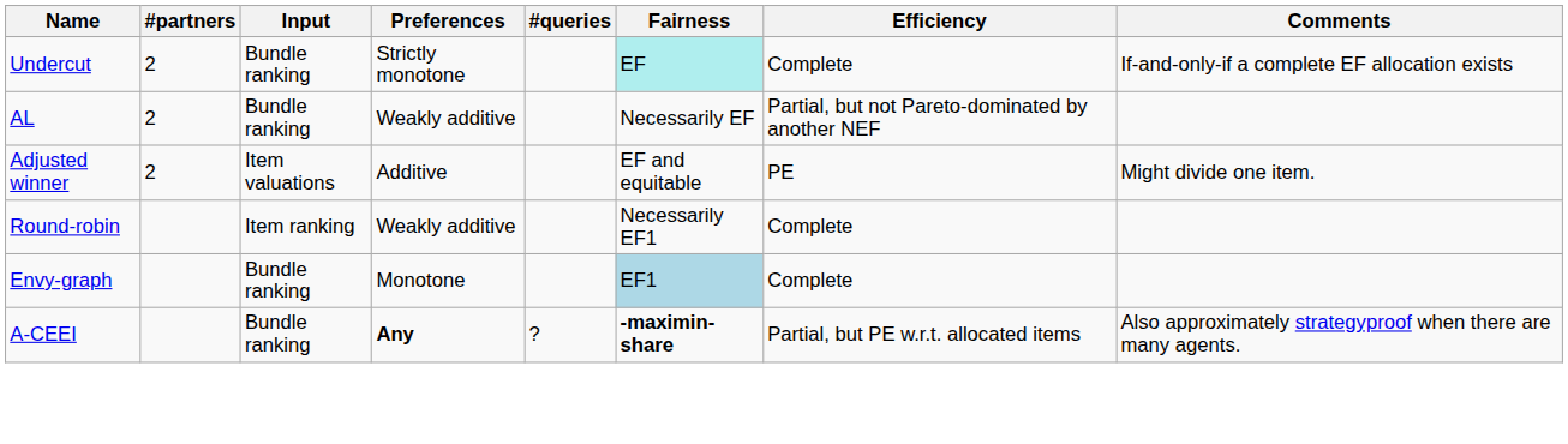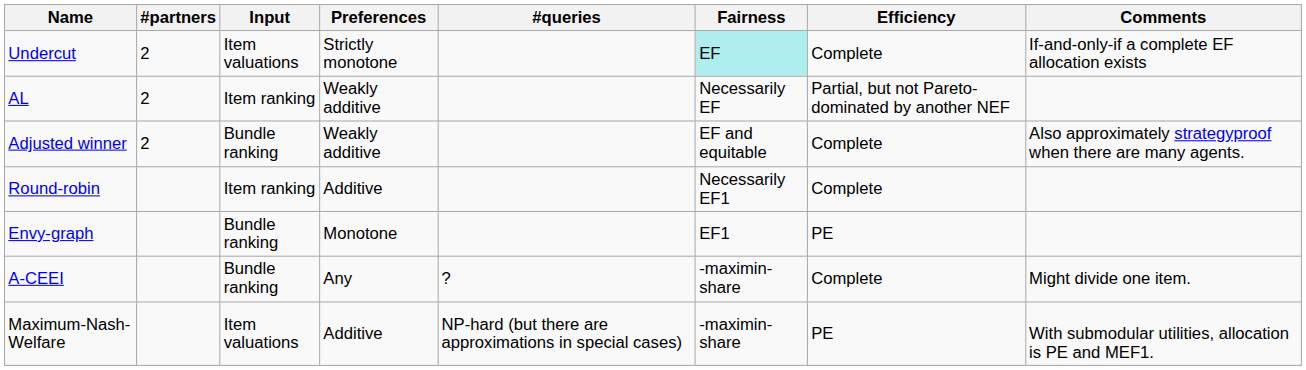Undercut | Input: Bundle ranking -> Item valuations
AL | Input: Bundle ranking -> Item ranking
Adjusted winner | Input: Item valuations -> Bundle ranking
Adjusted winner | Preferences: Additive -> Weakly additive
Adjusted winner | Efficiency: PE -> Complete
Adjusted winner | Comments: Might divide one item. -> Also approximately strategyproof when there are many agents.
Round-robin | Preferences: Weakly additive -> Additive
Envy-graph | Fairness: lightblue background -> no background
Envy-graph | Efficiency: Complete -> PE
A-CEEI | Preferences: bold -> normal
A-CEEI | Fairness: bold -> normal
A-CEEI | Efficiency: Partial, but PE w.r.t. allocated items -> Complete
A-CEEI | Comments: Also approximately strategyproof when there are many agents. -> Might divide one item.
+ row: Maximum-Nash-Welfare | Item valuations | Additive | NP-hard (but there are approximations in special cases) | -maximin-share | PE | With submodular utilities, allocation is PE and MEF1.
